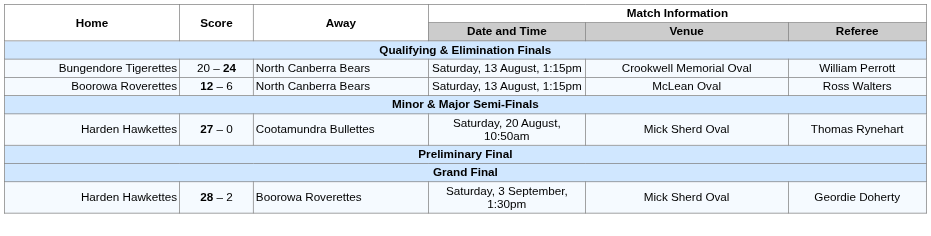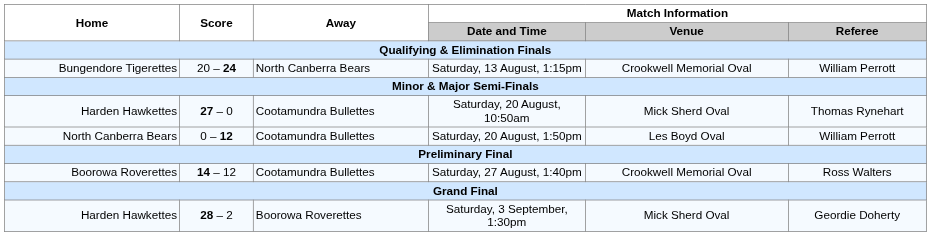- row: Boorowa Roverettes | 12 – 6 | North Canberra Bears | Saturday, 13 August, 1:15pm | McLean Oval | Ross Walters
+ row: North Canberra Bears | 0 – 12 | Cootamundra Bullettes | Saturday, 20 August, 1:50pm | Les Boyd Oval | William Perrott
+ row: Boorowa Roverettes | 14 – 12 | Cootamundra Bullettes | Saturday, 27 August, 1:40pm | Crookwell Memorial Oval | Ross Walters
